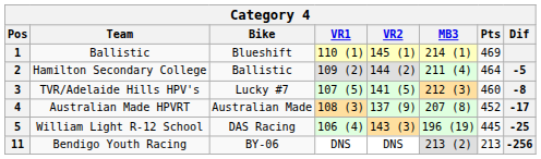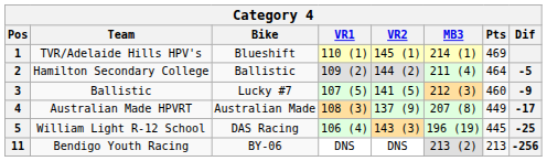1 | Team: Ballistic -> TVR/Adelaide Hills HPV's
3 | Team: TVR/Adelaide Hills HPV's -> Ballistic
3 | Dif: -8 -> -9
4 | Pts: 452 -> 449
